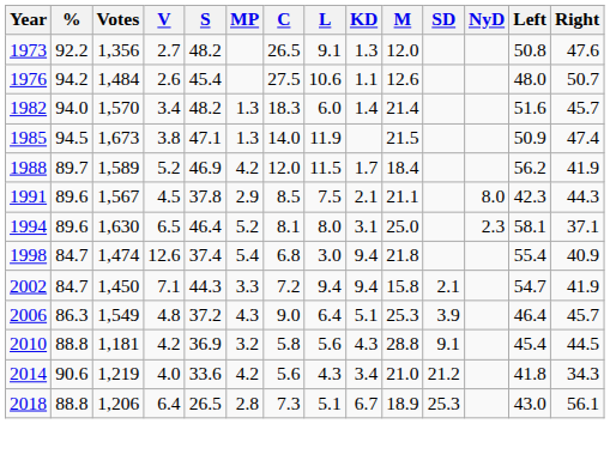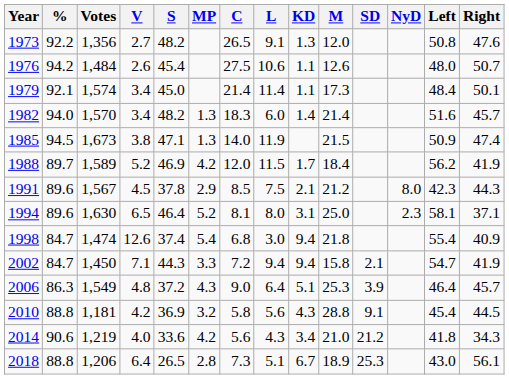+ row: 1979 | 92.1 | 1,574 | 3.4 | 45.0 | 21.4 | 11.4 | 1.1 | 17.3 | 48.4 | 50.1
1991 | M: 21.1 -> 21.2
